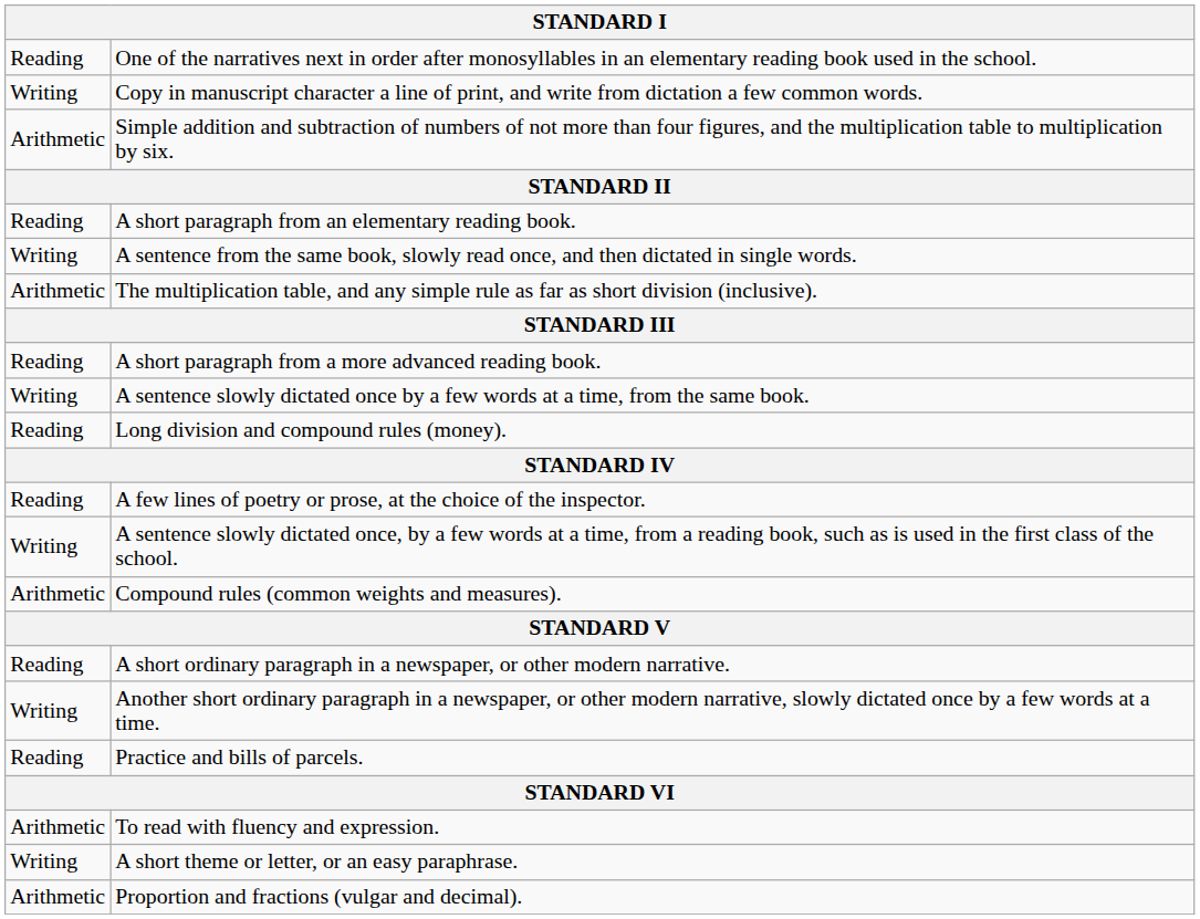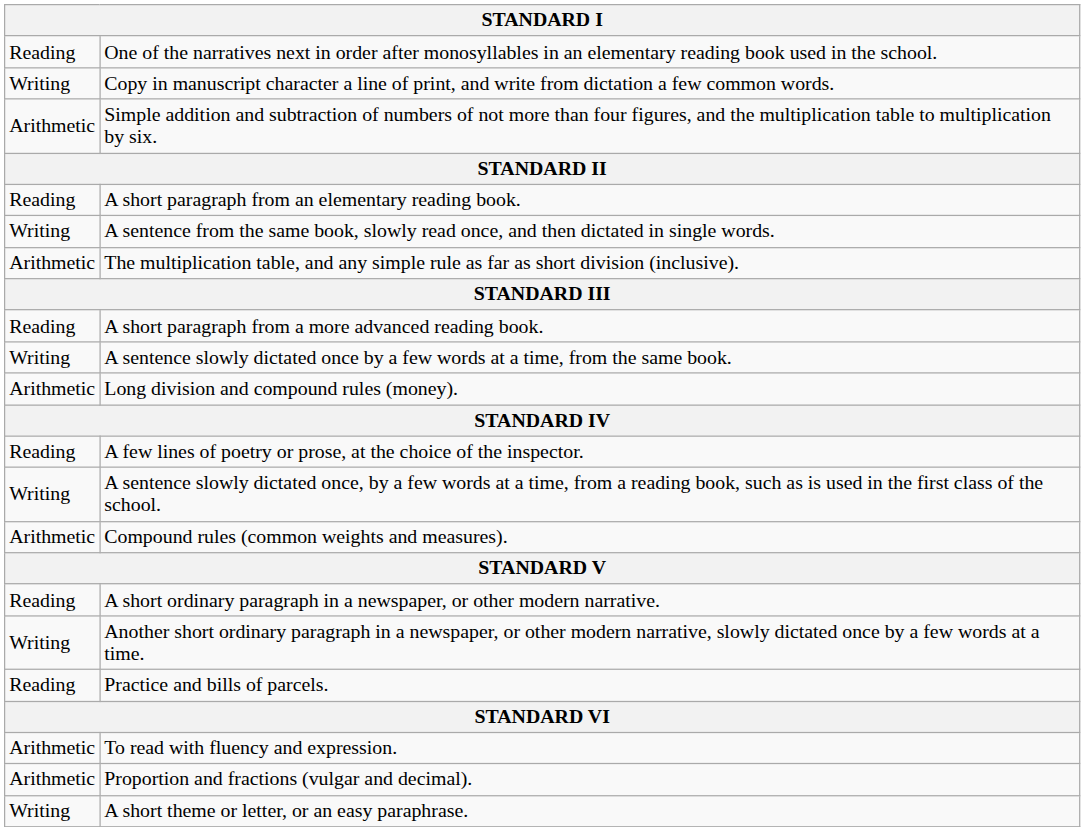Long division and compound rules (money). | column 1: Reading -> Arithmetic
rows swapped: A short theme or letter, or an easy paraphrase. <-> Proportion and fractions (vulgar and decimal).
